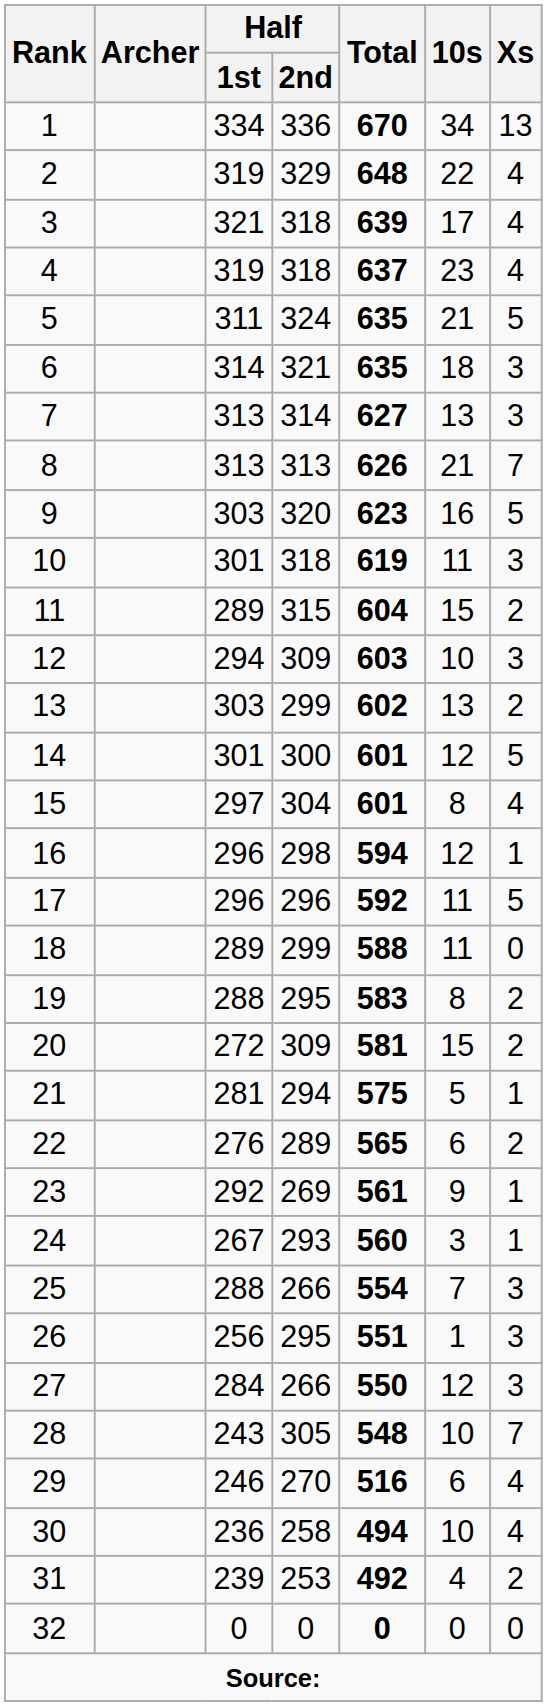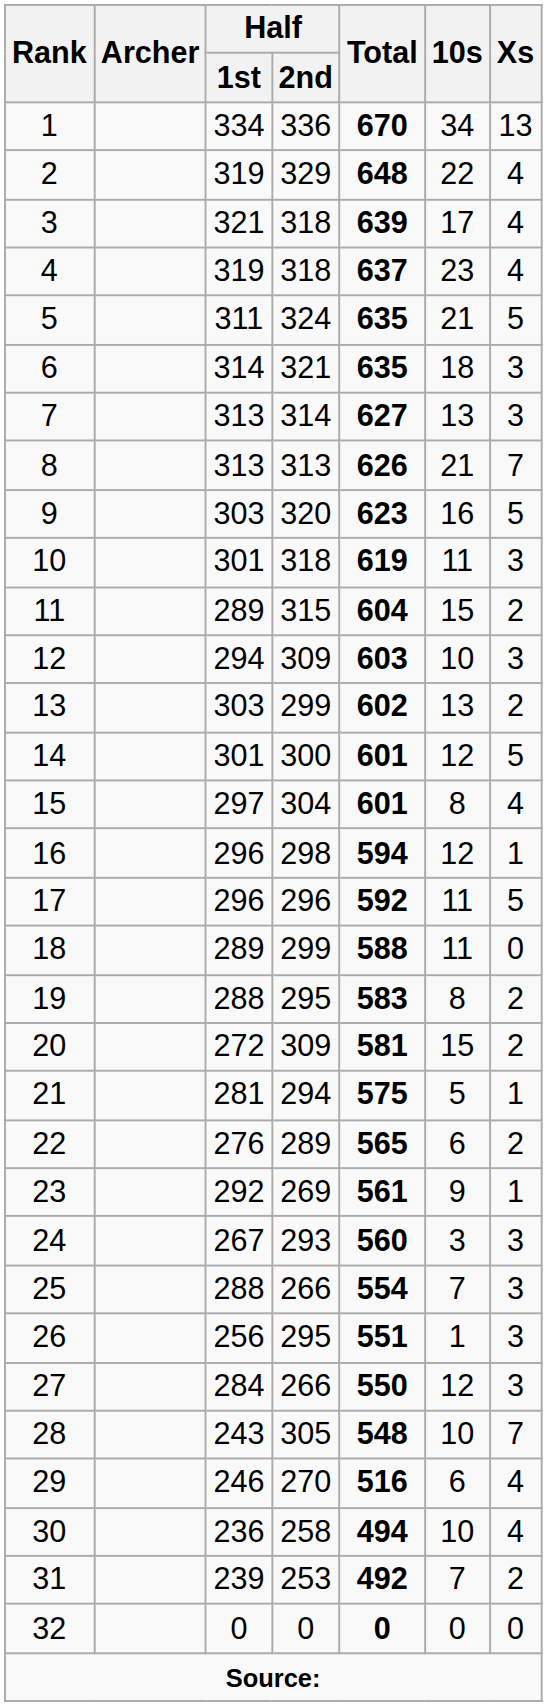24 | Xs: 1 -> 3
31 | 10s: 4 -> 7
